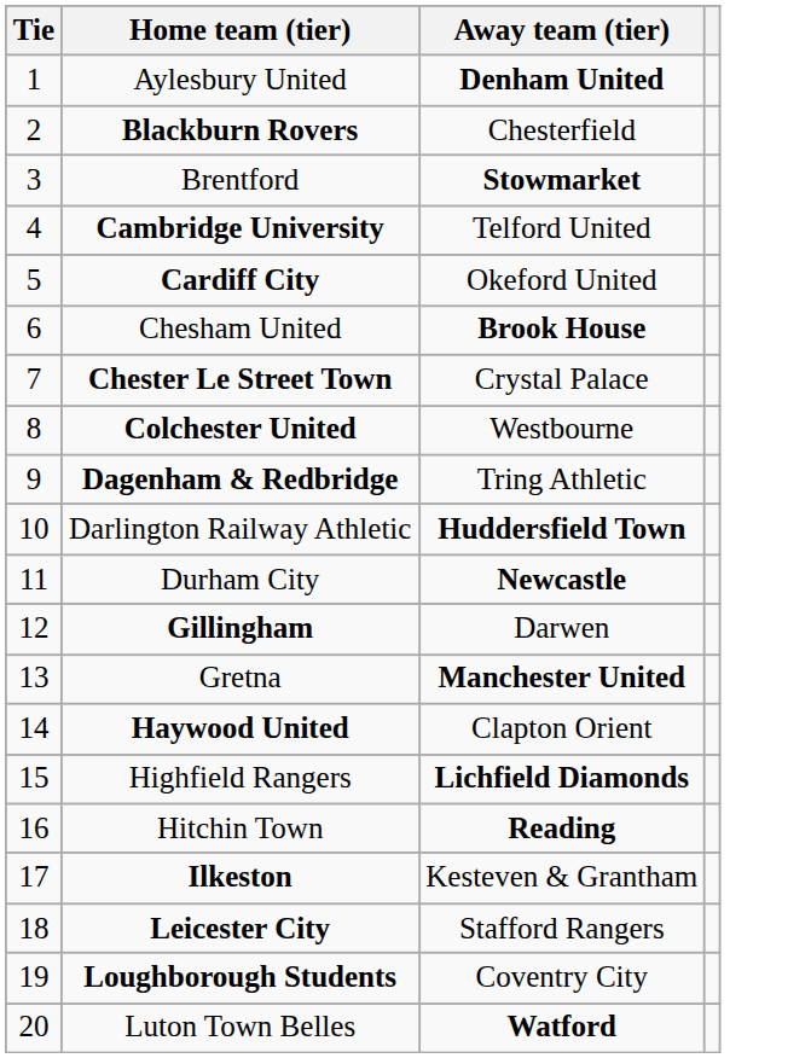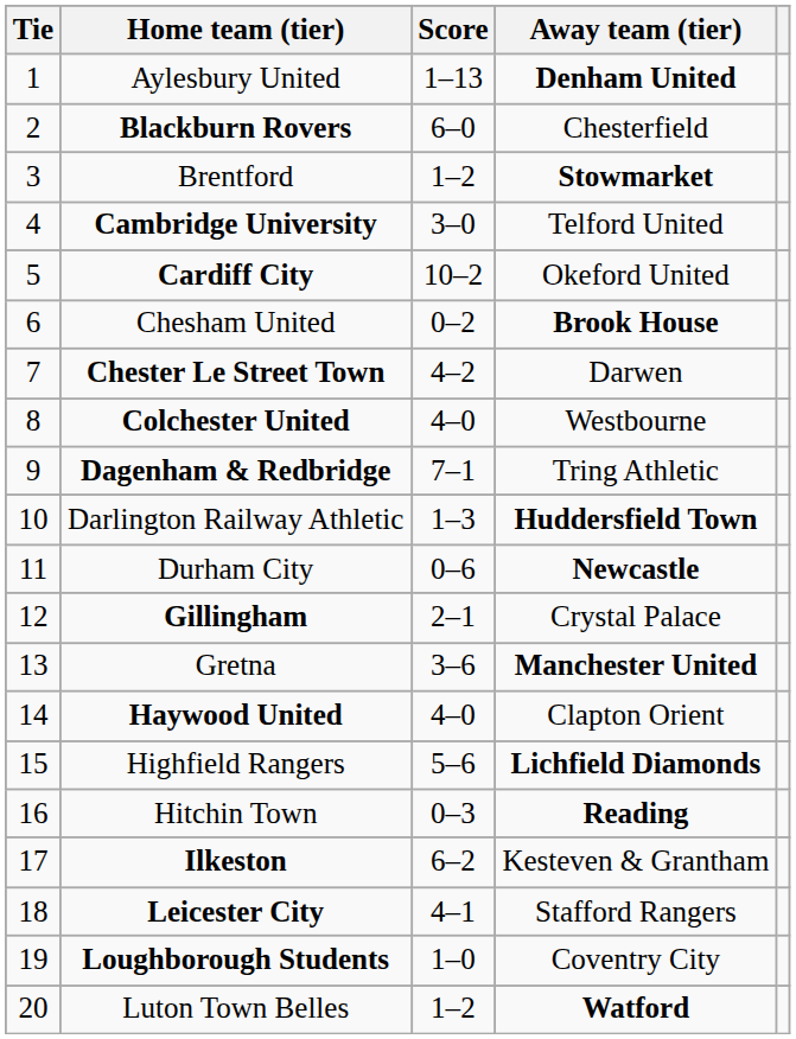+ column: Score | 1–13 | 6–0 | 1–2 | 3–0 | 10–2 | 0–2 | 4–2 | 4–0 | 7–1 | 1–3 | 0–6 | 2–1 | 3–6 | 4–0 | 5–6 | 0–3 | 6–2 | 4–1 | 1–0 | 1–2
Chester Le Street Town | Away team (tier): Crystal Palace -> Darwen
Gillingham | Away team (tier): Darwen -> Crystal Palace
